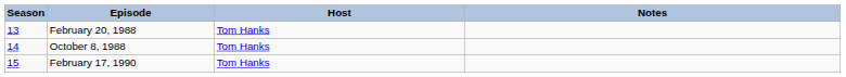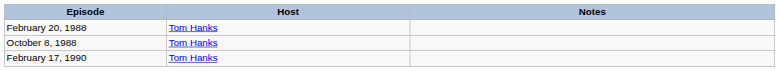- column: Season | 13 | 14 | 15
